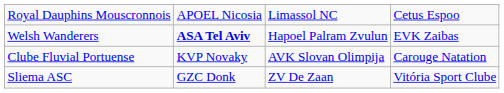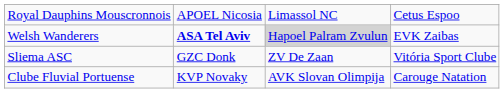Welsh Wanderers | column 3: no background -> lightgrey background
rows swapped: Sliema ASC <-> Clube Fluvial Portuense
